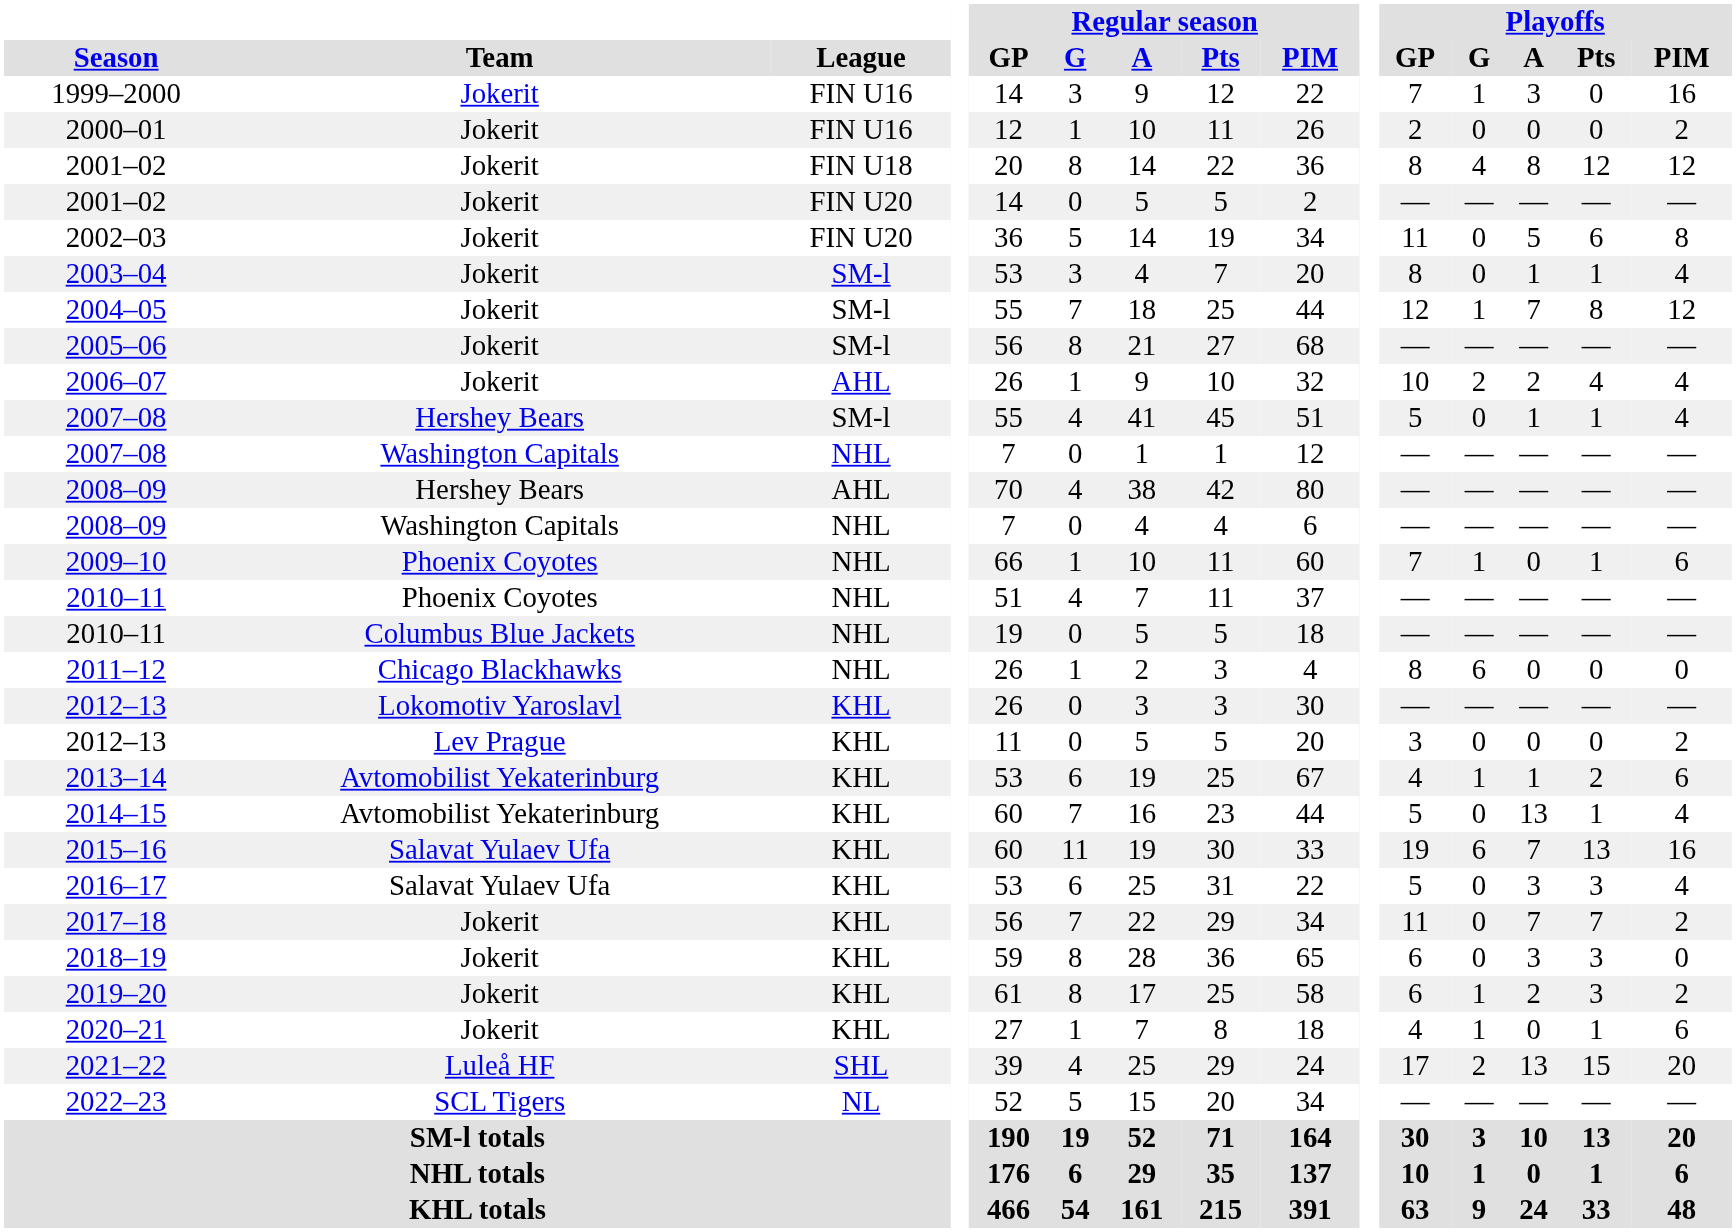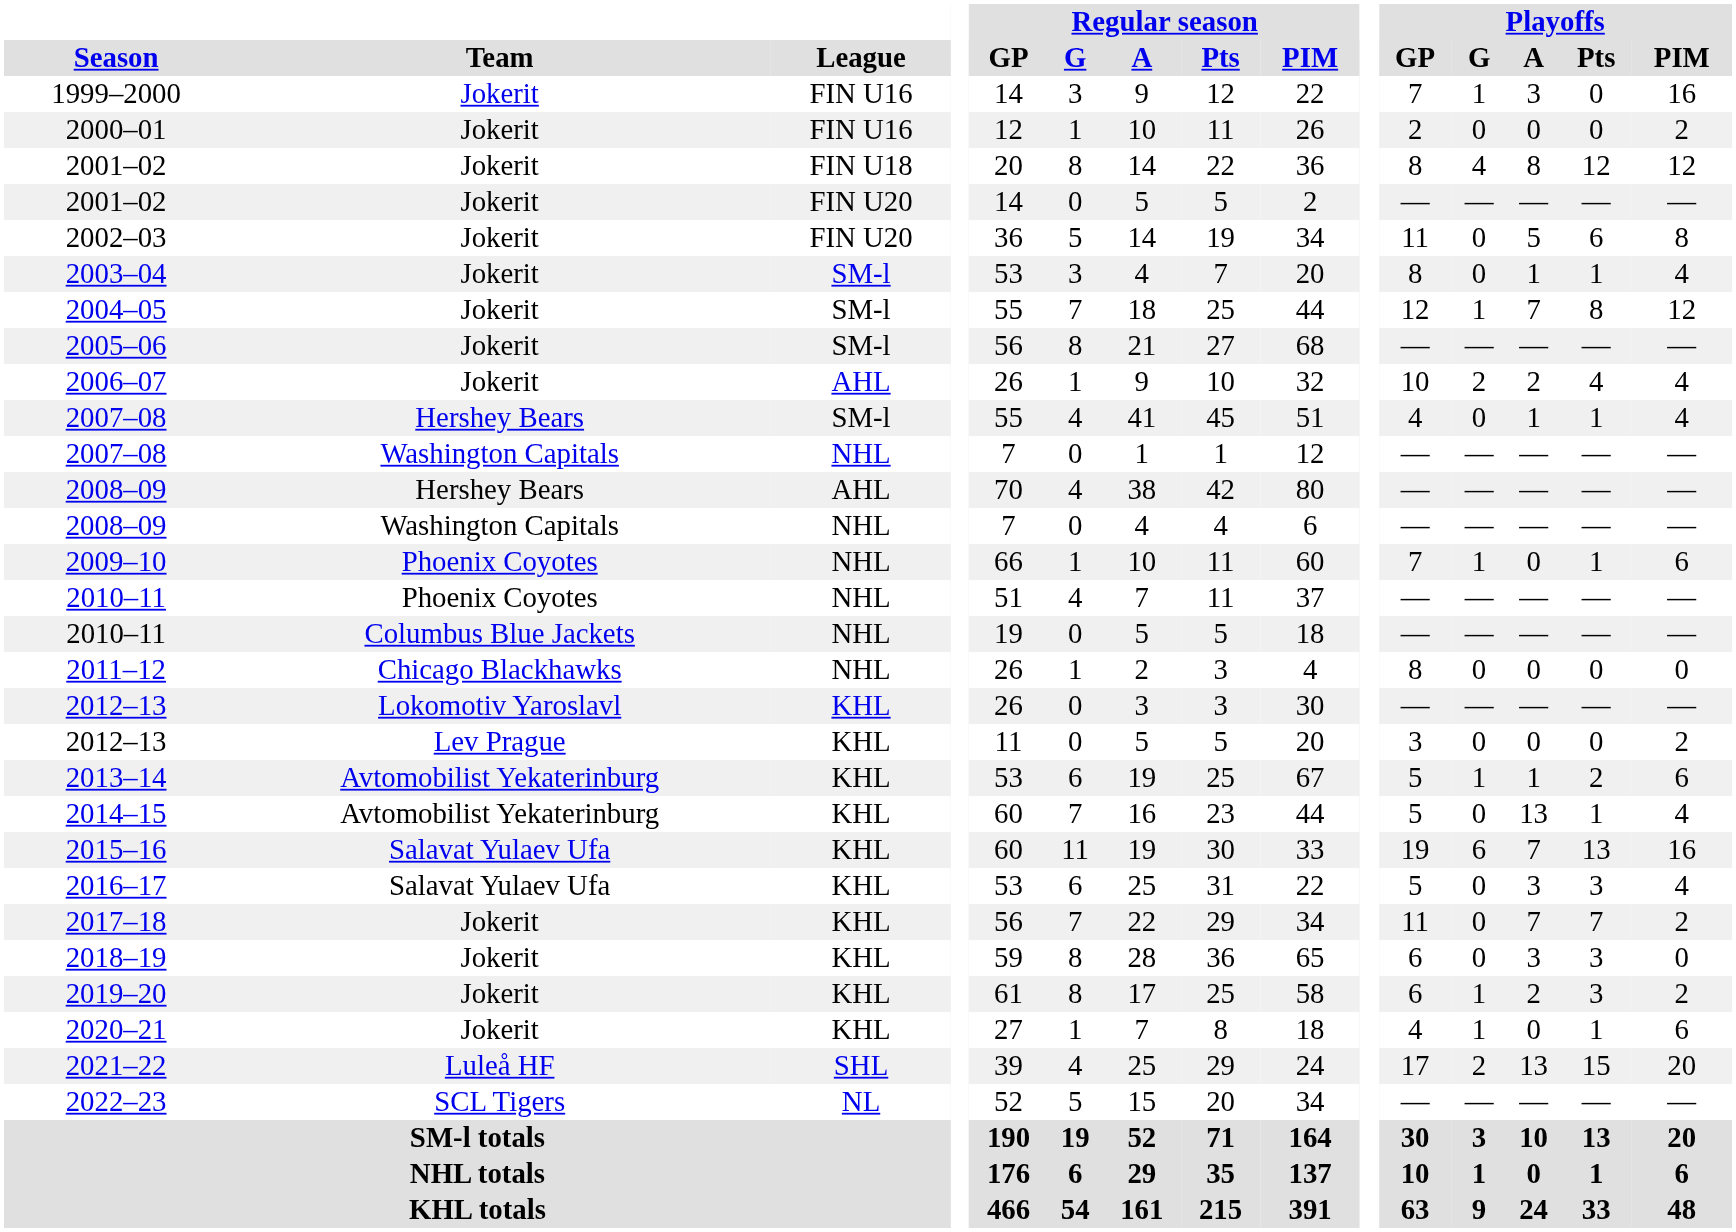2007–08 / Hershey Bears | Playoffs / GP: 5 -> 4
2011–12 | Playoffs / G: 6 -> 0
2013–14 | Playoffs / GP: 4 -> 5
